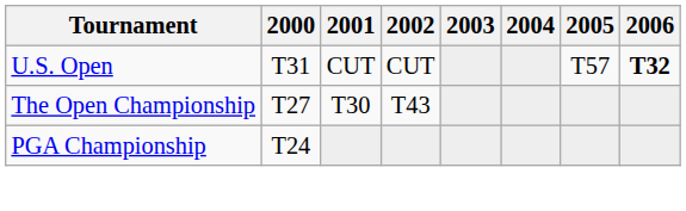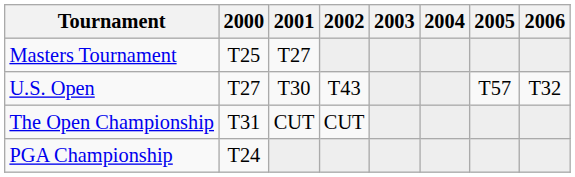+ row: Masters Tournament | T25 | T27
U.S. Open | 2000: T31 -> T27
U.S. Open | 2001: CUT -> T30
U.S. Open | 2002: CUT -> T43
U.S. Open | 2006: bold -> normal
The Open Championship | 2000: T27 -> T31
The Open Championship | 2001: T30 -> CUT
The Open Championship | 2002: T43 -> CUT
